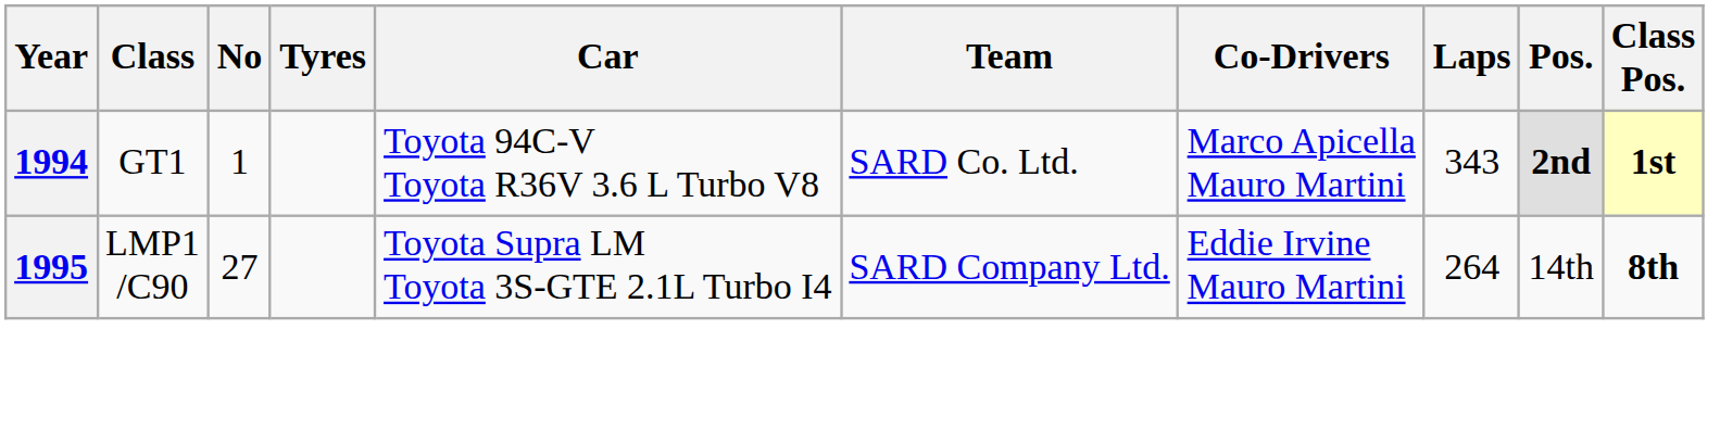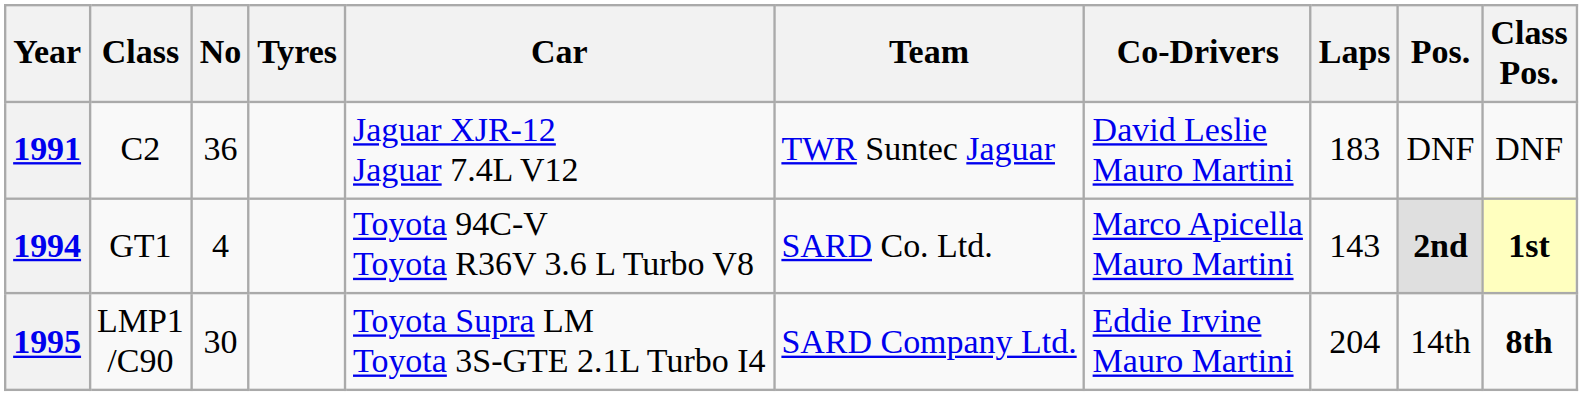+ row: 1991 | C2 | 36 | Jaguar XJR-12 Jaguar 7.4L V12 | TWR Suntec Jaguar | David Leslie Mauro Martini | 183 | DNF | DNF
1994 | No: 1 -> 4
1994 | Laps: 343 -> 143
1995 | No: 27 -> 30
1995 | Laps: 264 -> 204
